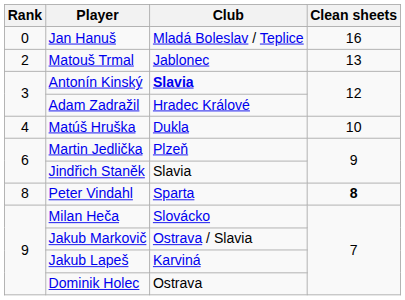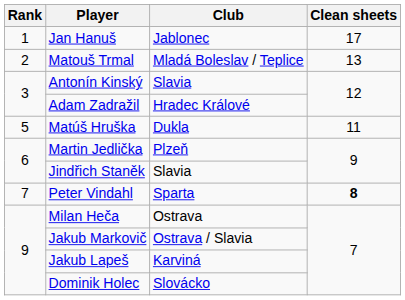Jan Hanuš | Rank: 0 -> 1
Jan Hanuš | Club: Mladá Boleslav / Teplice -> Jablonec
Jan Hanuš | Clean sheets: 16 -> 17
Matouš Trmal | Club: Jablonec -> Mladá Boleslav / Teplice
Antonín Kinský | Club: bold -> normal
Matúš Hruška | Rank: 4 -> 5
Matúš Hruška | Clean sheets: 10 -> 11
Peter Vindahl | Rank: 8 -> 7
Milan Heča | Club: Slovácko -> Ostrava
Dominik Holec | Club: Ostrava -> Slovácko
